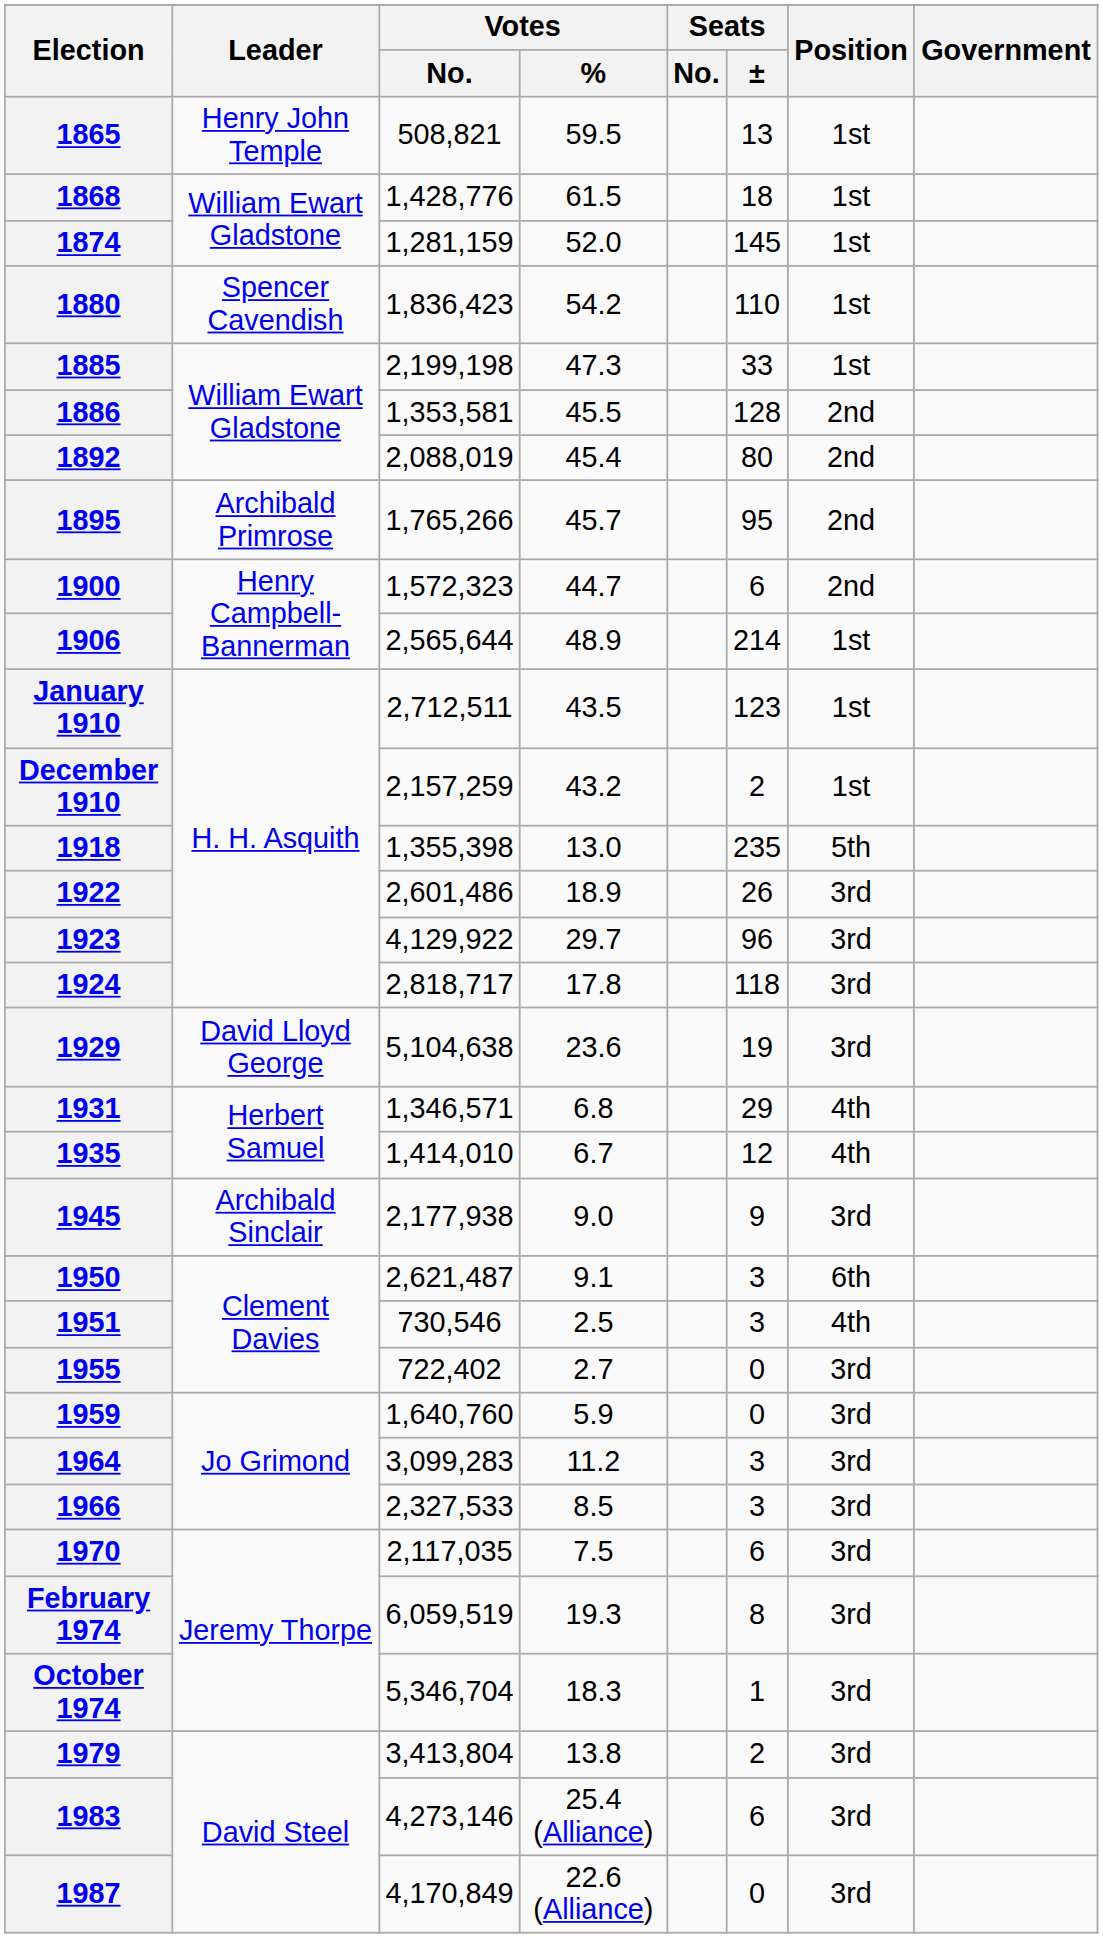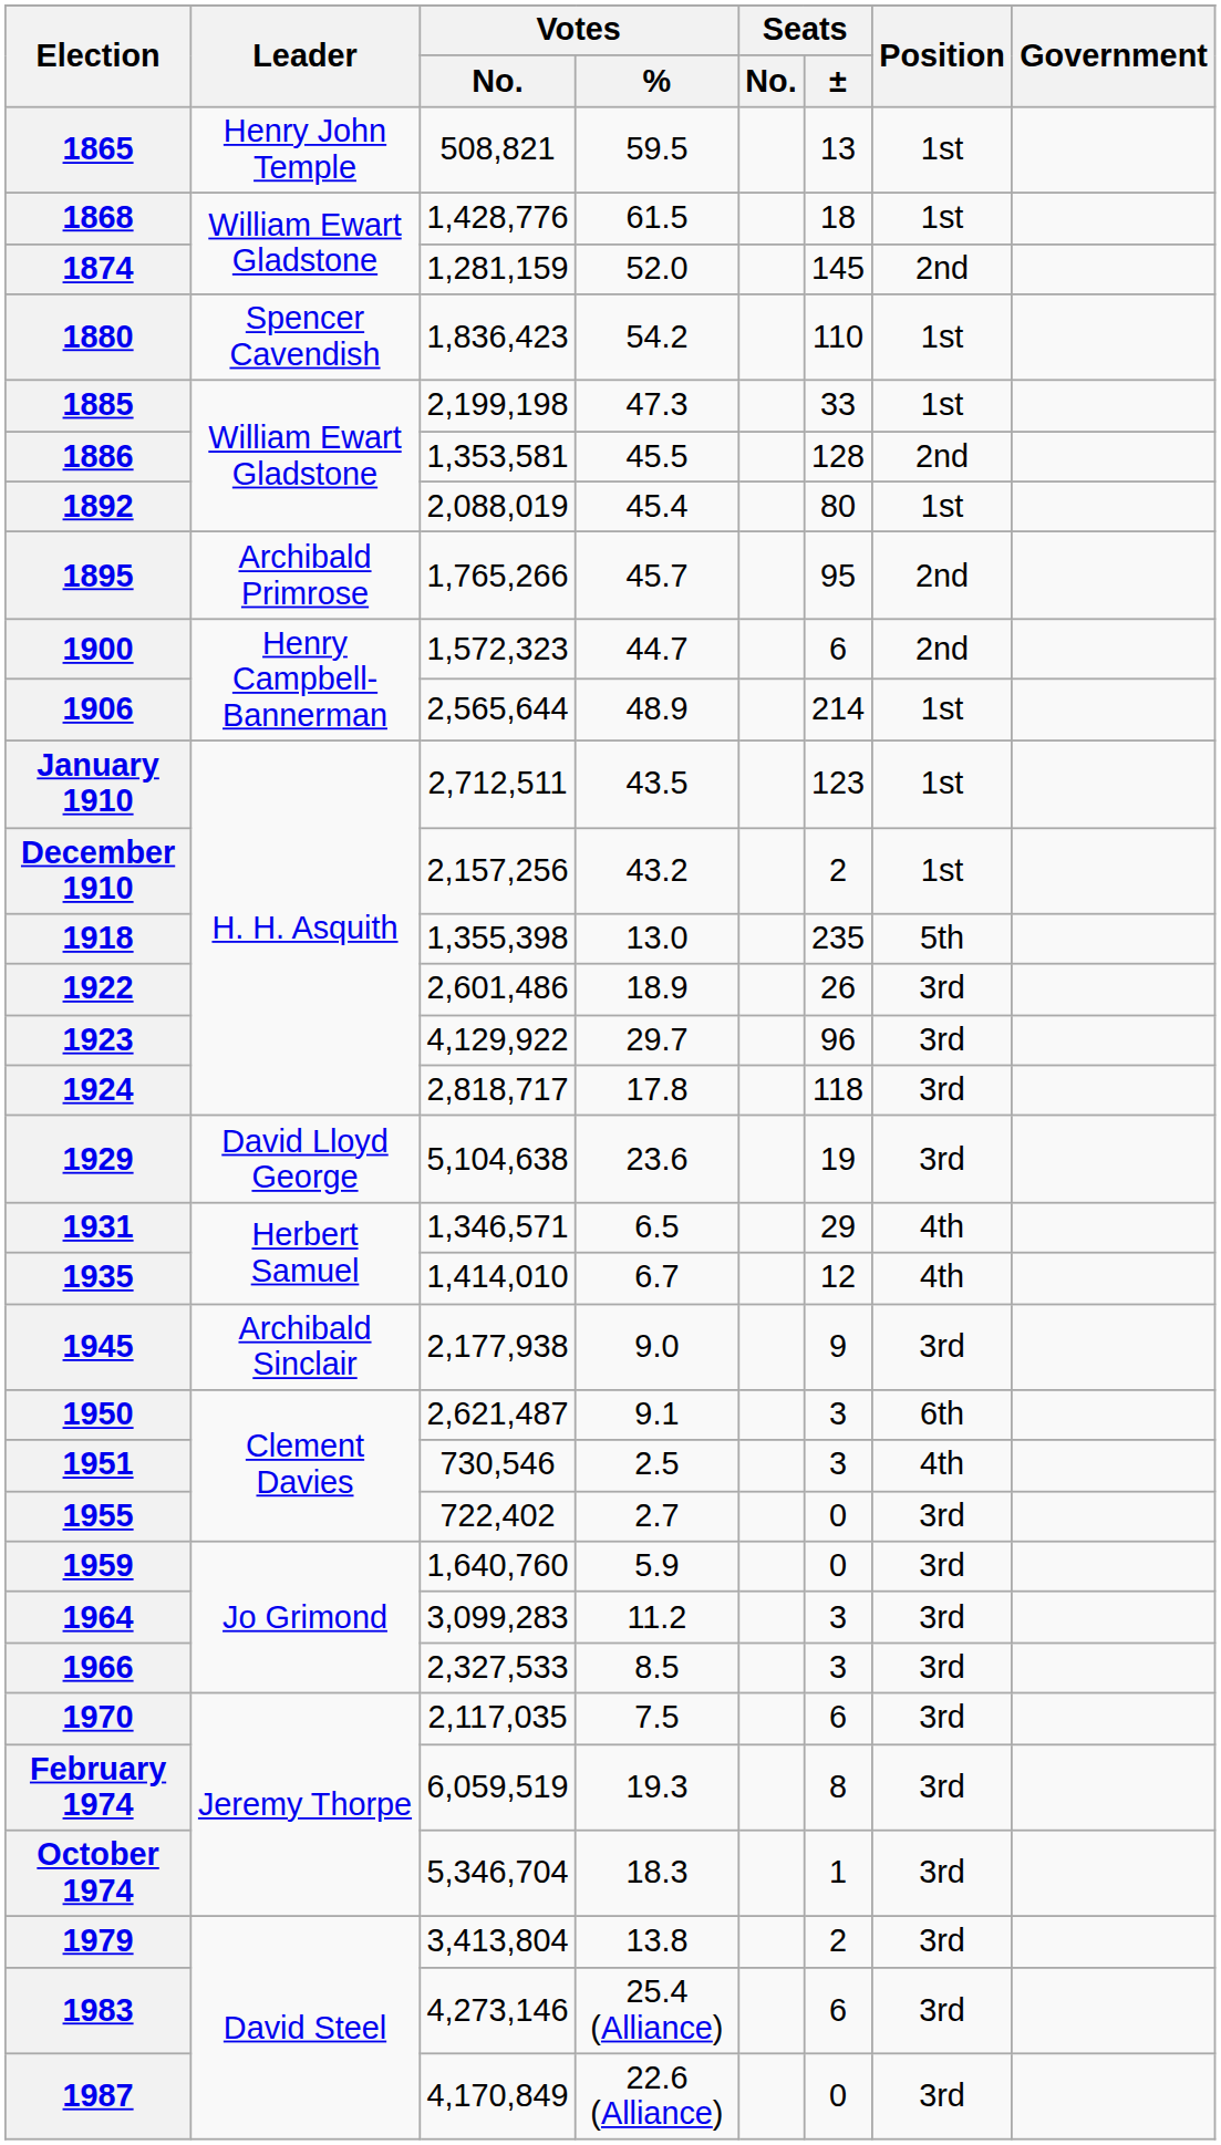1874 | Position: 1st -> 2nd
1892 | Position: 2nd -> 1st
December 1910 | Votes / No.: 2,157,259 -> 2,157,256
1931 | Votes / %: 6.8 -> 6.5
